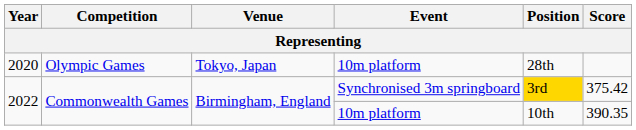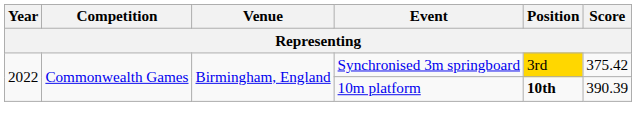- row: 2020 | Olympic Games | Tokyo, Japan | 10m platform | 28th
2022 / 10m platform | Position: normal -> bold
2022 / 10m platform | Score: 390.35 -> 390.39
